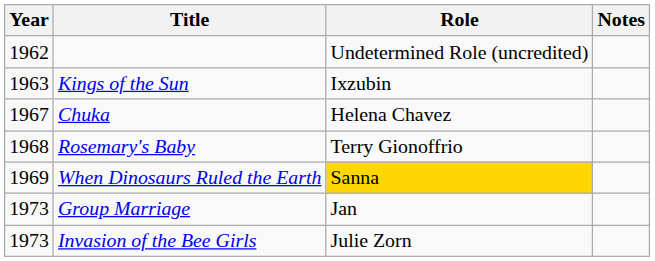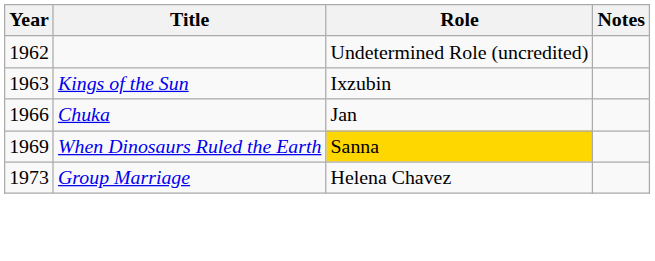Chuka | Year: 1967 -> 1966
Chuka | Role: Helena Chavez -> Jan
- row: 1968 | Rosemary's Baby | Terry Gionoffrio
Group Marriage | Role: Jan -> Helena Chavez
- row: 1973 | Invasion of the Bee Girls | Julie Zorn
